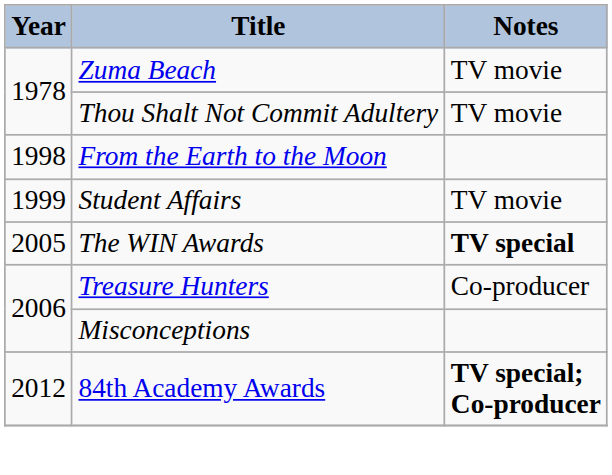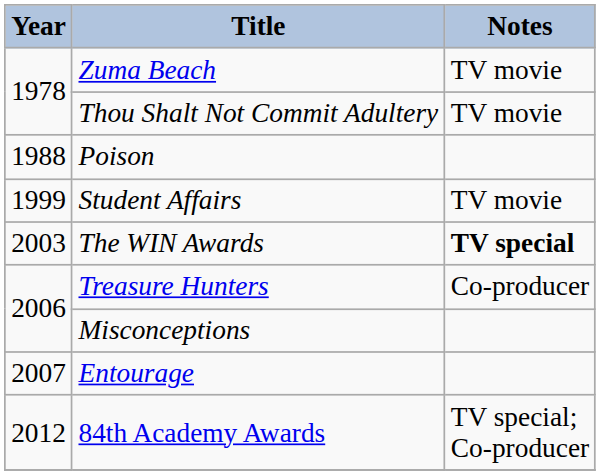+ row: 1988 | Poison
- row: 1998 | From the Earth to the Moon
The WIN Awards | Year: 2005 -> 2003
+ row: 2007 | Entourage
84th Academy Awards | Notes: bold -> normal
